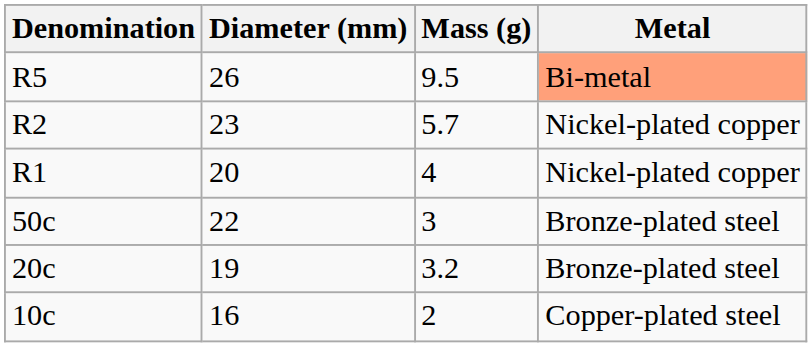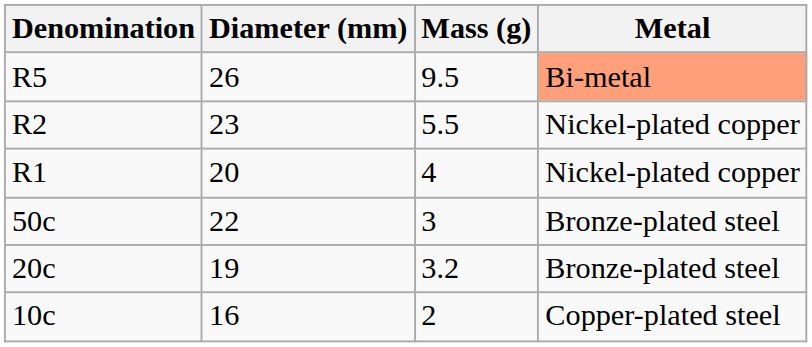R2 | Mass (g): 5.7 -> 5.5
